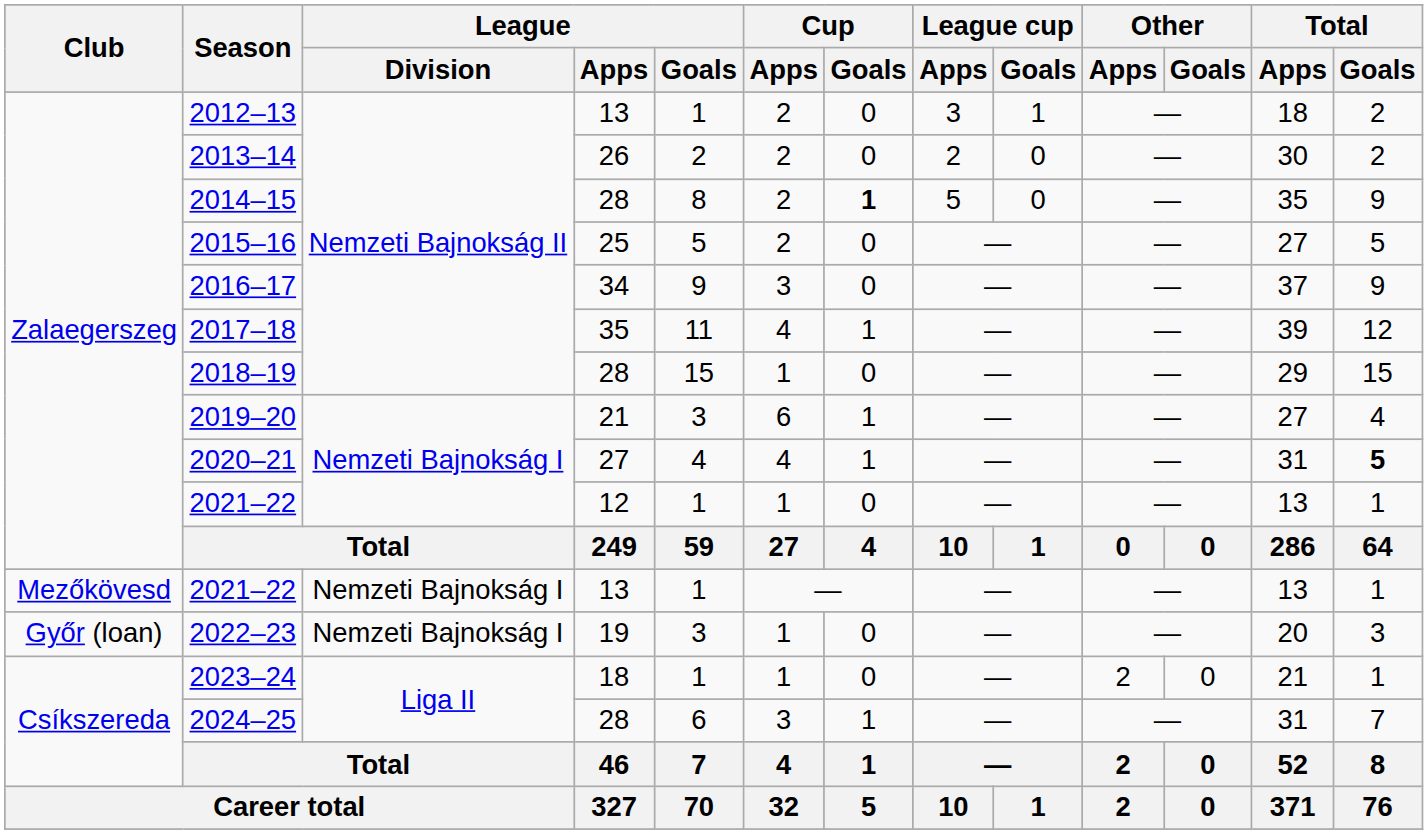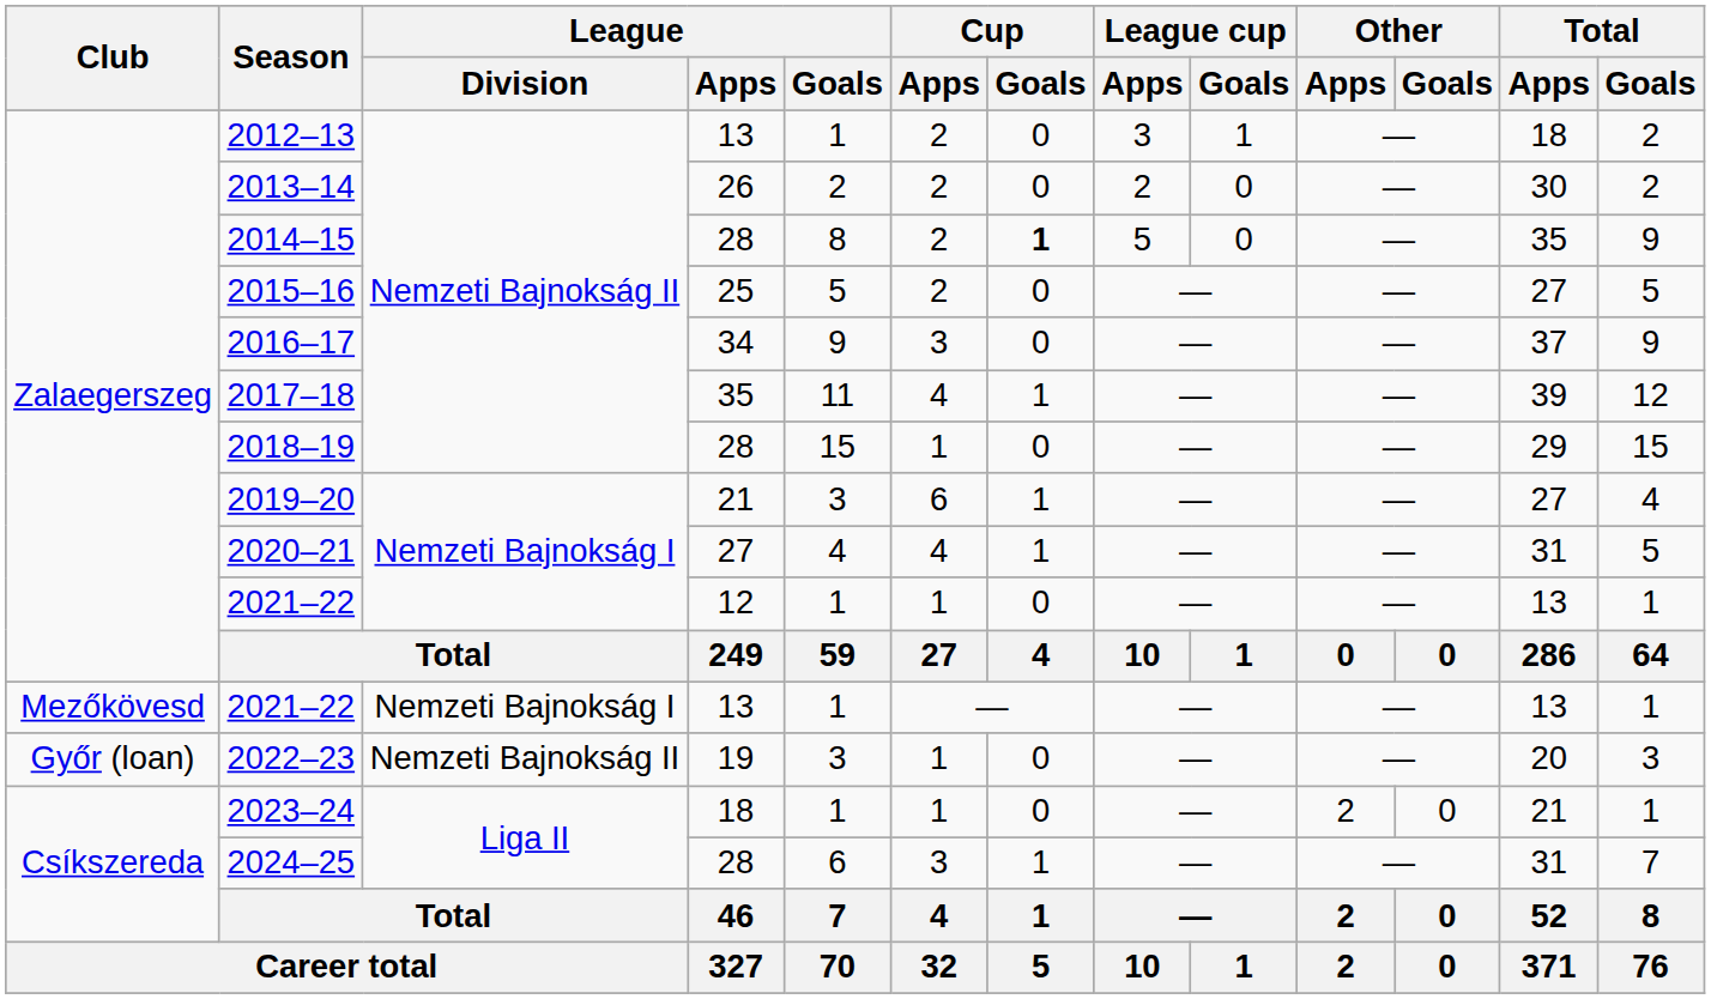2020–21 | Total / Goals: bold -> normal
2022–23 | League / Division: Nemzeti Bajnokság I -> Nemzeti Bajnokság II
